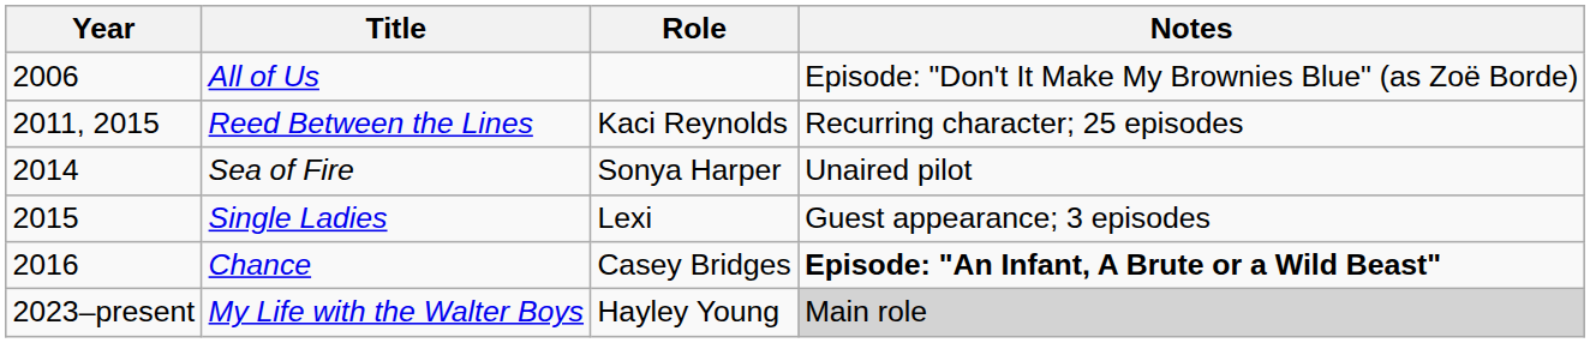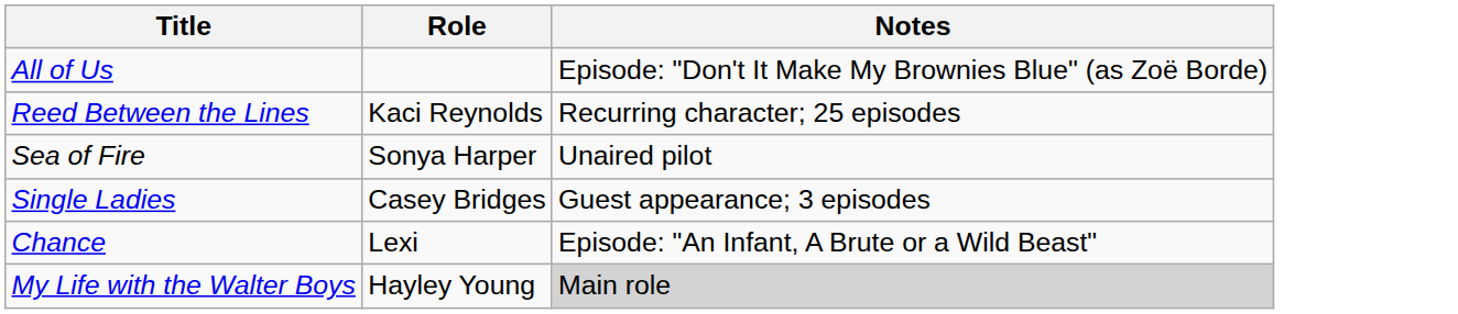- column: Year | 2006 | 2011, 2015 | 2014 | 2015 | 2016 | 2023–present
Single Ladies | Role: Lexi -> Casey Bridges
Chance | Role: Casey Bridges -> Lexi
Chance | Notes: bold -> normal
